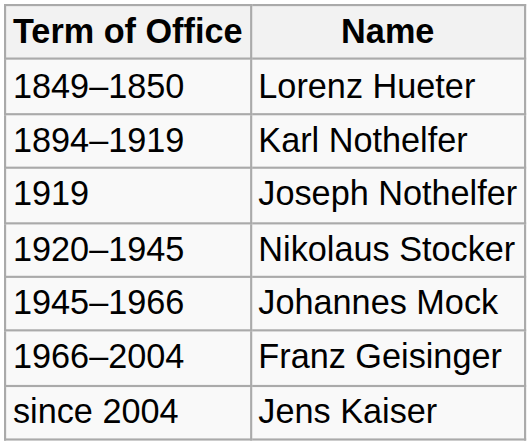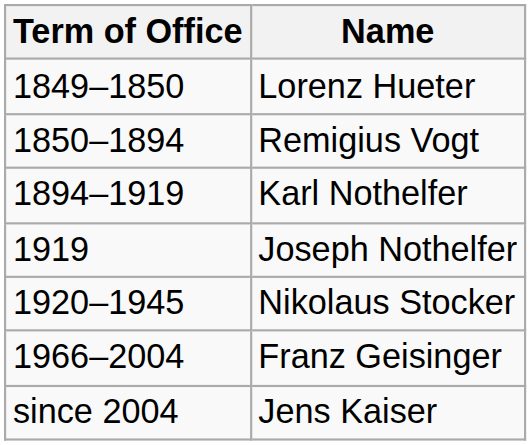+ row: 1850–1894 | Remigius Vogt
- row: 1945–1966 | Johannes Mock
